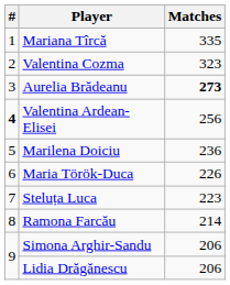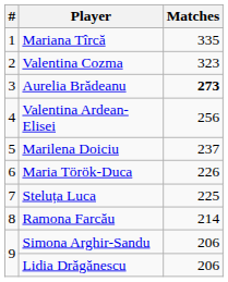Valentina Ardean-Elisei | #: bold -> normal
Marilena Doiciu | Matches: 236 -> 237
Steluța Luca | Matches: 223 -> 225
